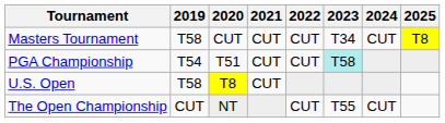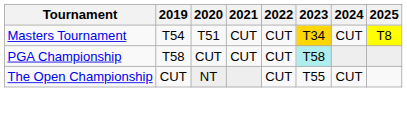Masters Tournament | 2019: T58 -> T54
Masters Tournament | 2020: CUT -> T51
Masters Tournament | 2023: no background -> gold background
PGA Championship | 2019: T54 -> T58
PGA Championship | 2020: T51 -> CUT
- row: U.S. Open | T58 | T8 | CUT
